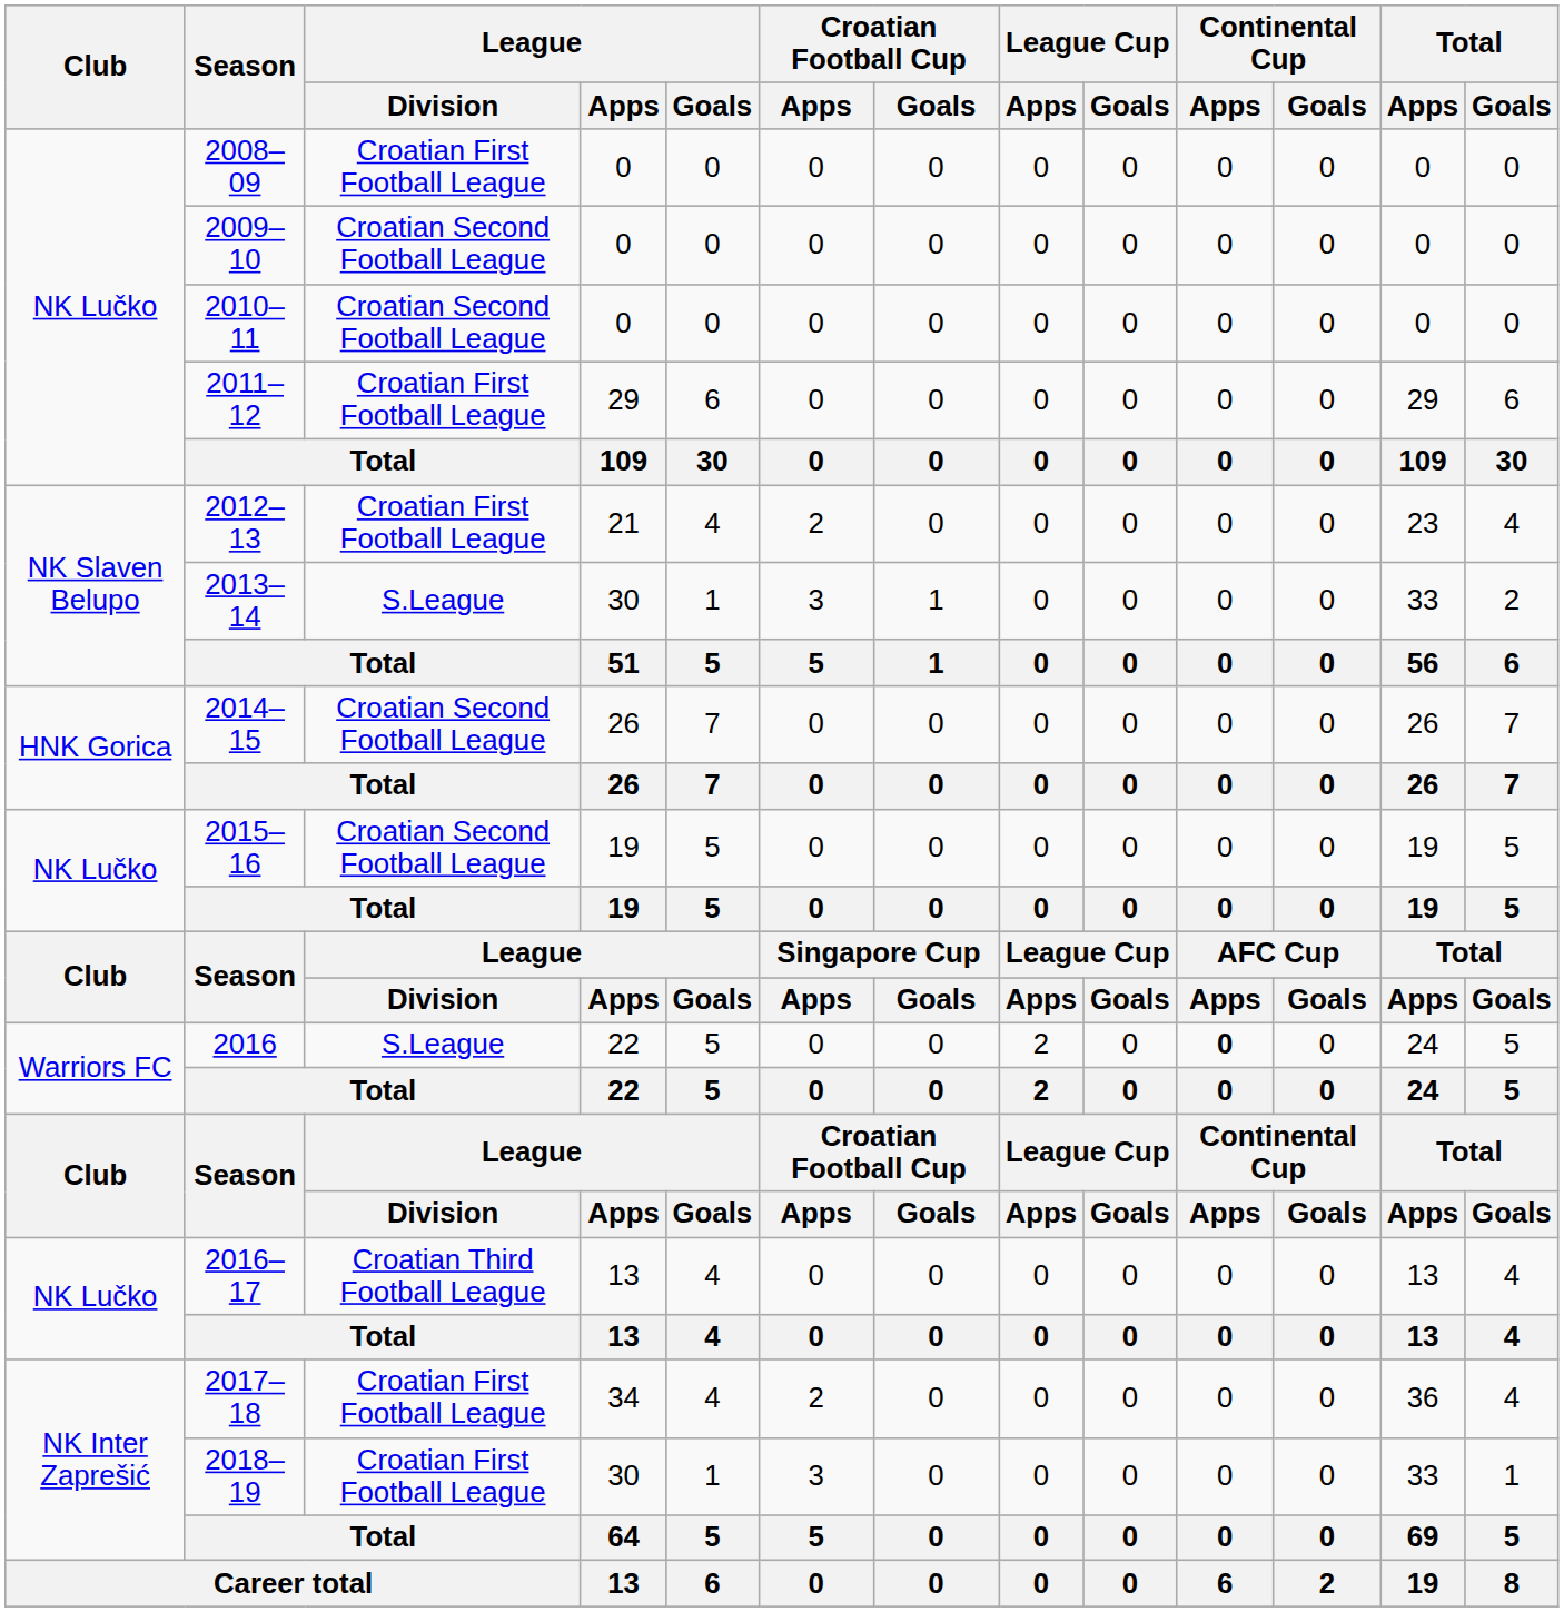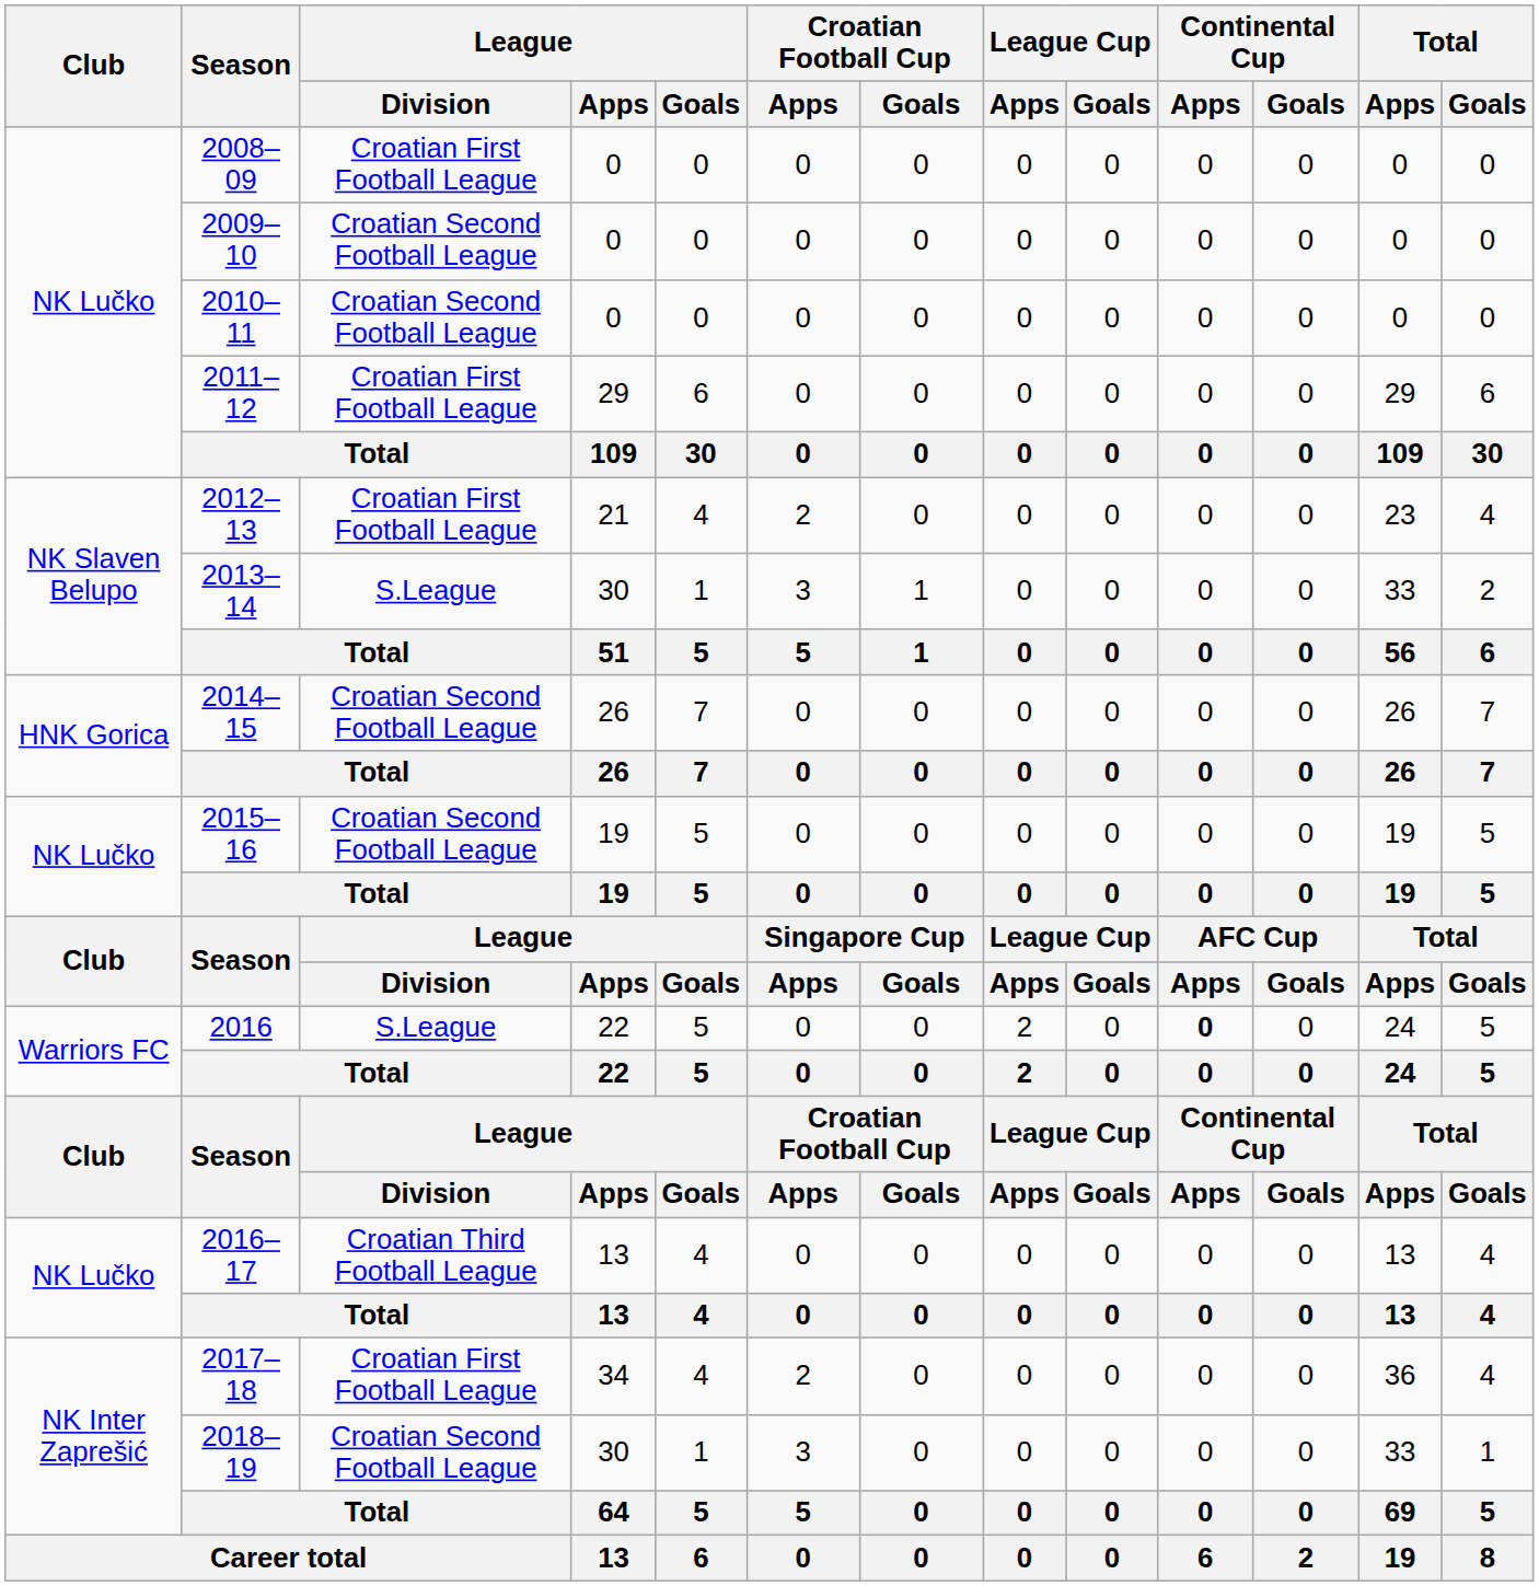2018–19 | League / Division: Croatian First Football League -> Croatian Second Football League
